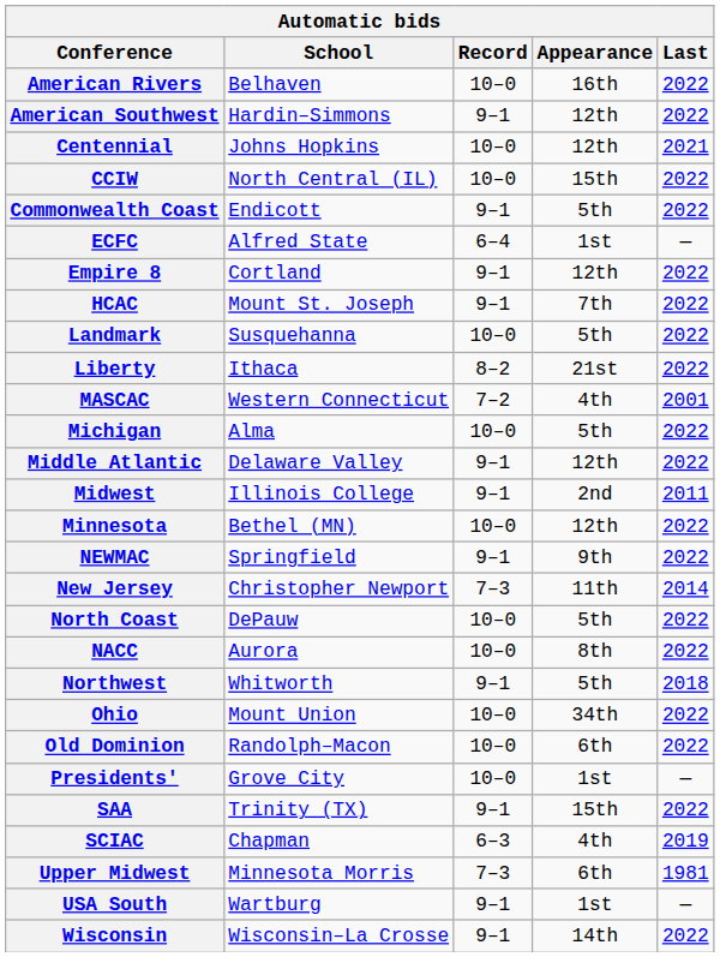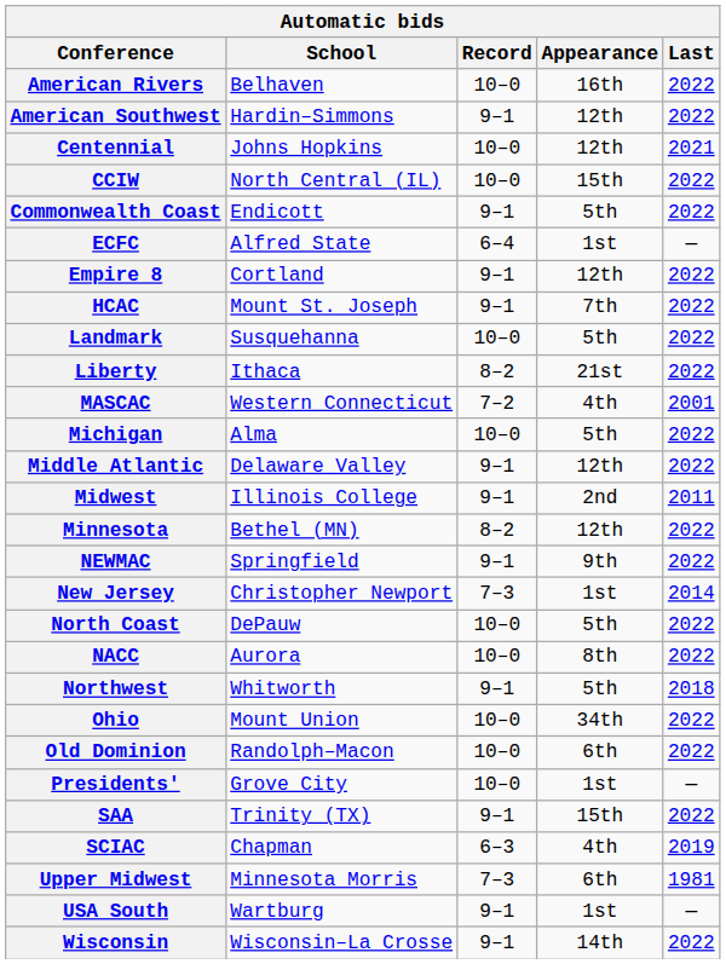Minnesota | Record: 10–0 -> 8–2
New Jersey | Appearance: 11th -> 1st
